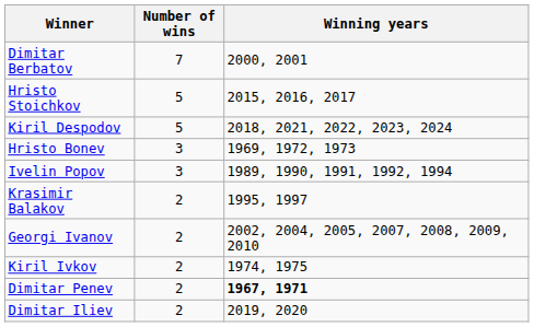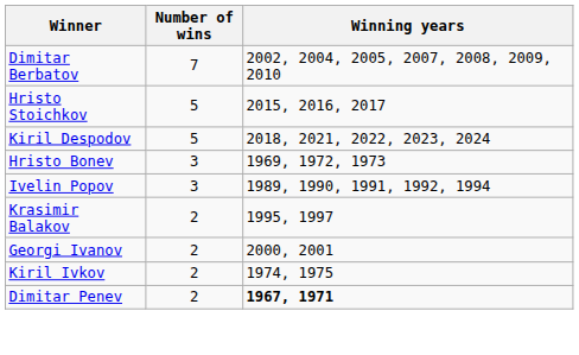Dimitar Berbatov | Winning years: 2000, 2001 -> 2002, 2004, 2005, 2007, 2008, 2009, 2010
Georgi Ivanov | Winning years: 2002, 2004, 2005, 2007, 2008, 2009, 2010 -> 2000, 2001
- row: Dimitar Iliev | 2 | 2019, 2020
